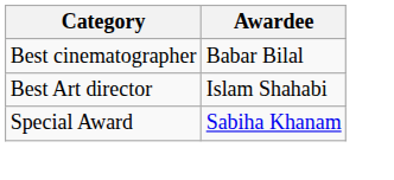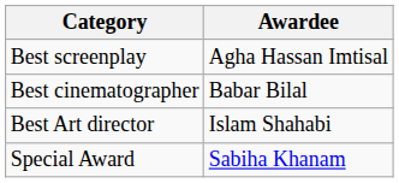+ row: Best screenplay | Agha Hassan Imtisal
